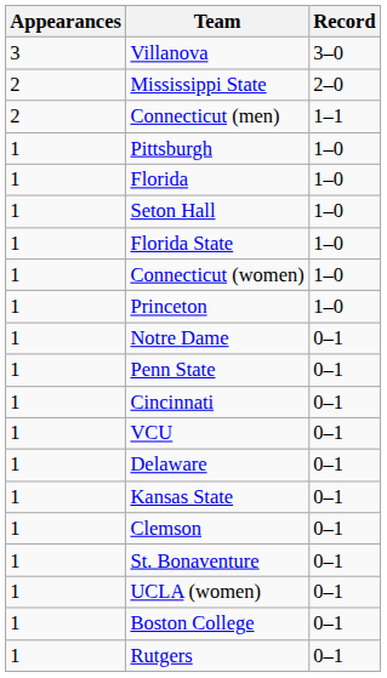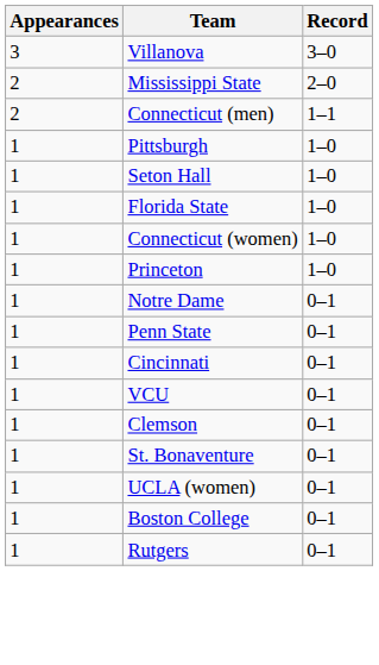- row: 1 | Florida | 1–0
- row: 1 | Delaware | 0–1
- row: 1 | Kansas State | 0–1
